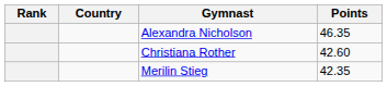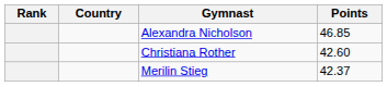Alexandra Nicholson | Points: 46.35 -> 46.85
Merilin Stieg | Points: 42.35 -> 42.37
